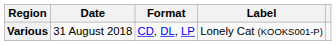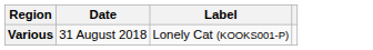- column: Format | CD, DL, LP
